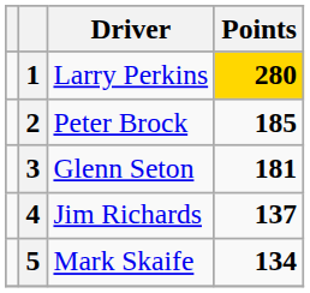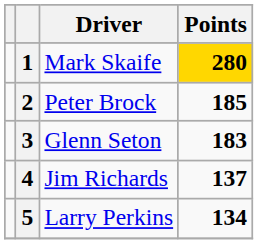1 | Driver: Larry Perkins -> Mark Skaife
3 | Points: 181 -> 183
5 | Driver: Mark Skaife -> Larry Perkins
